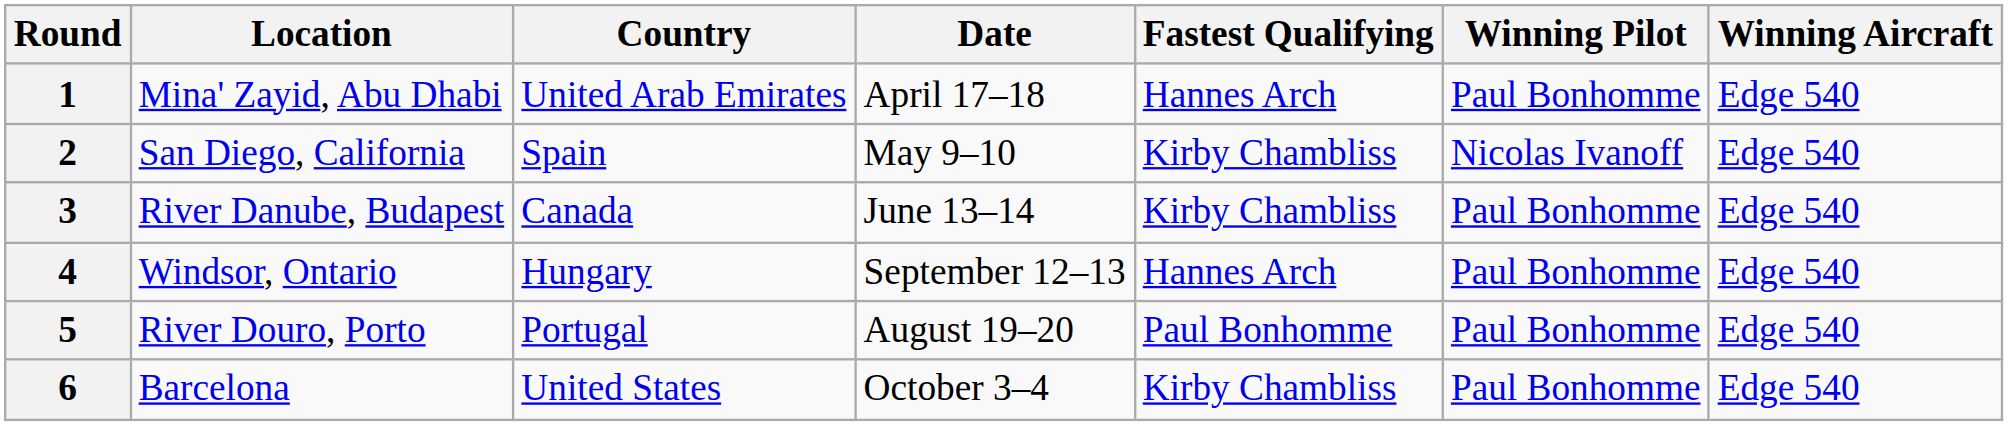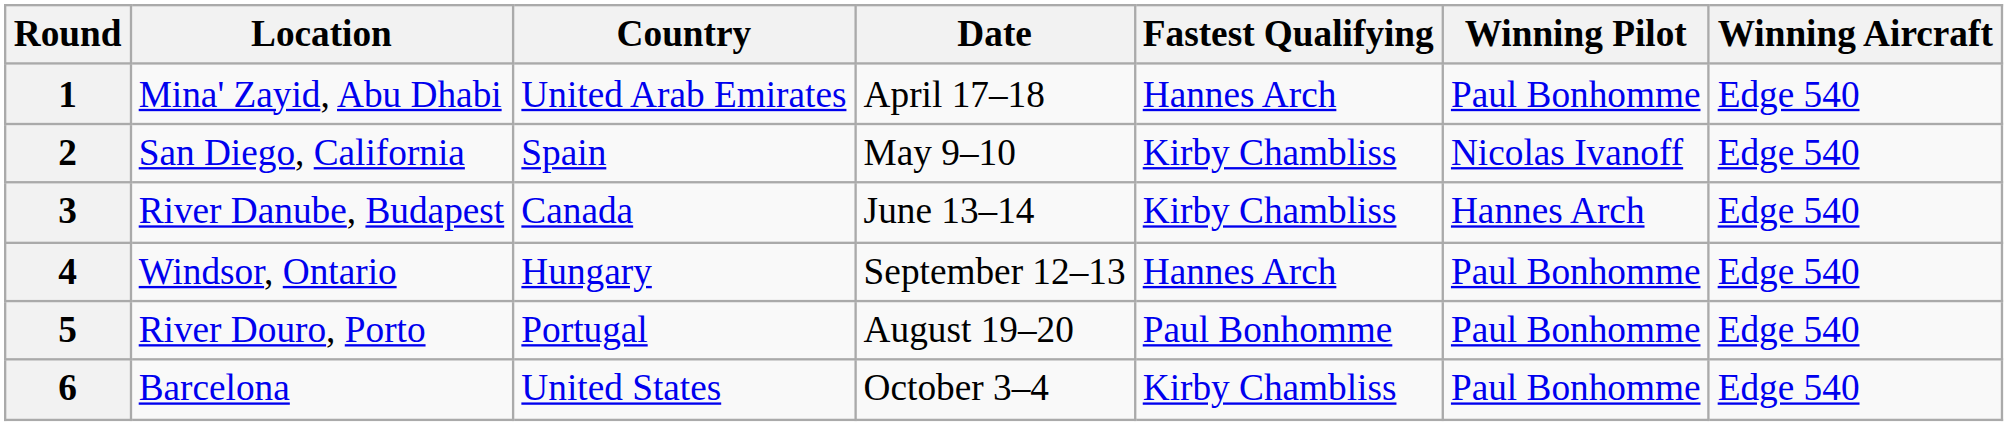3 | Winning Pilot: Paul Bonhomme -> Hannes Arch
